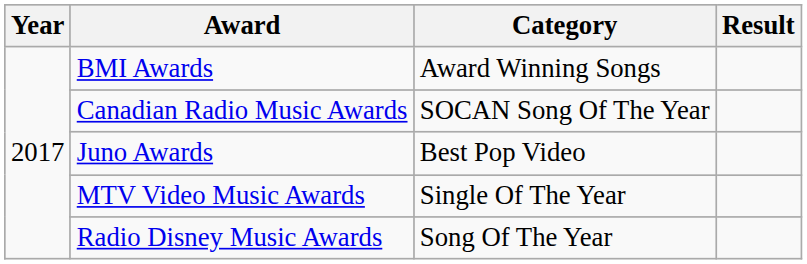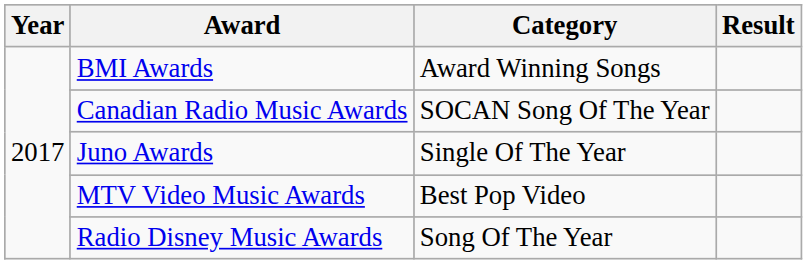Juno Awards | Category: Best Pop Video -> Single Of The Year
MTV Video Music Awards | Category: Single Of The Year -> Best Pop Video
